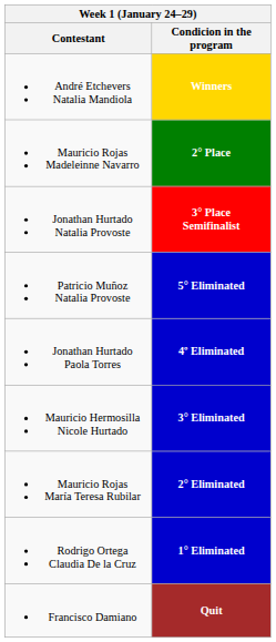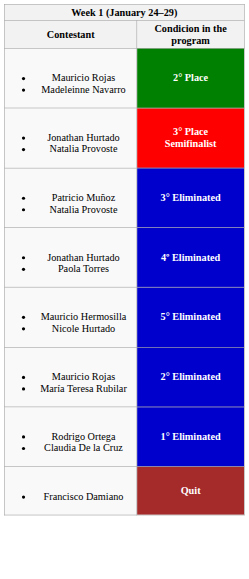- row: André Etchevers Natalia Mandiola | Winners
Patricio Muñoz Natalia Provoste | Condicion in the program: 5° Eliminated -> 3° Eliminated
Mauricio Hermosilla Nicole Hurtado | Condicion in the program: 3° Eliminated -> 5° Eliminated
